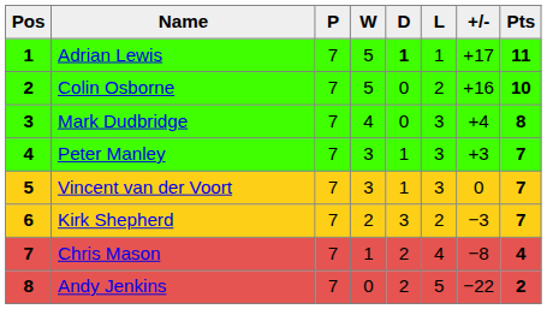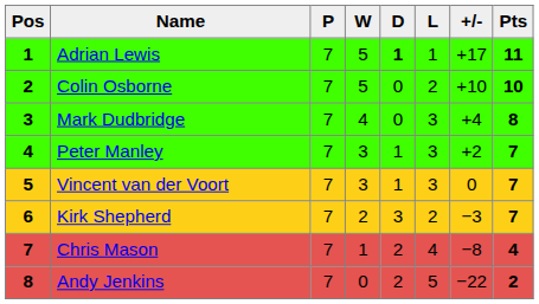Colin Osborne | +/-: +16 -> +10
Peter Manley | +/-: +3 -> +2
